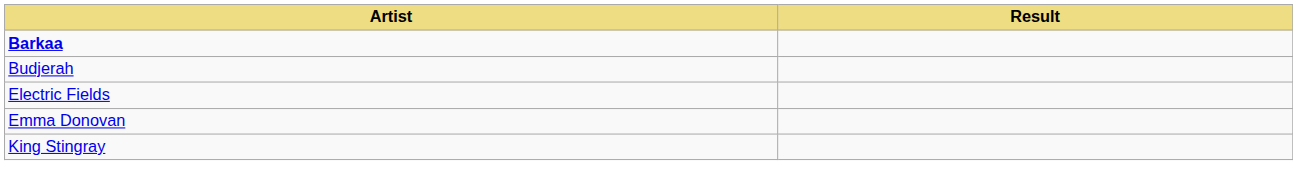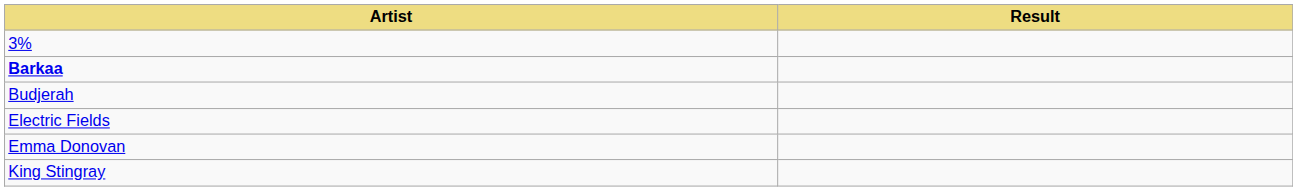+ row: 3%
